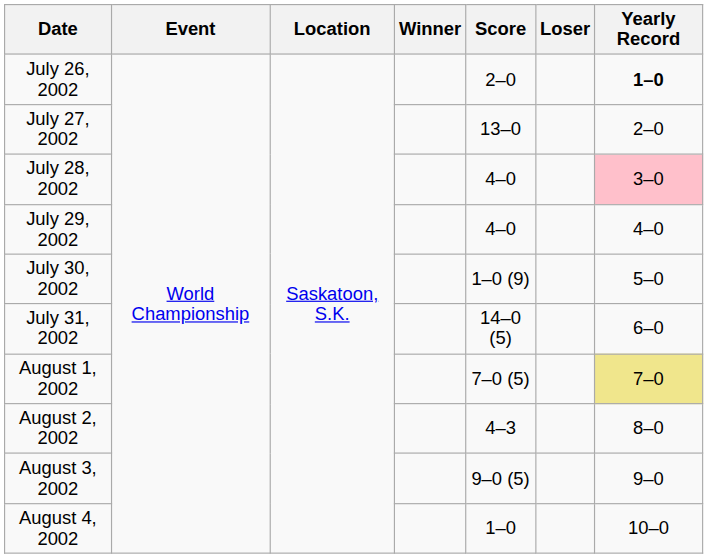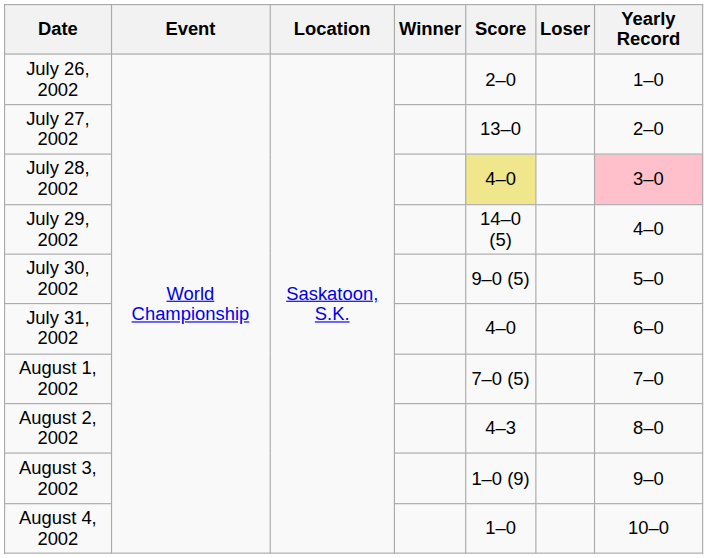July 26, 2002 | Yearly Record: bold -> normal
July 28, 2002 | Score: no background -> khaki background
July 29, 2002 | Score: 4–0 -> 14–0 (5)
July 30, 2002 | Score: 1–0 (9) -> 9–0 (5)
July 31, 2002 | Score: 14–0 (5) -> 4–0
August 1, 2002 | Yearly Record: khaki background -> no background
August 3, 2002 | Score: 9–0 (5) -> 1–0 (9)
